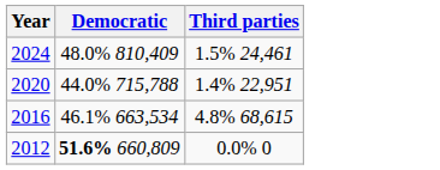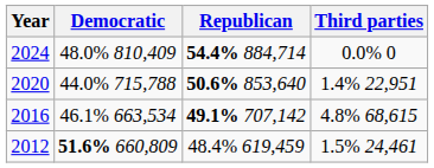+ column: Republican | 54.4% 884,714 | 50.6% 853,640 | 49.1% 707,142 | 48.4% 619,459
2024 | Third parties: 1.5% 24,461 -> 0.0% 0
2012 | Third parties: 0.0% 0 -> 1.5% 24,461
